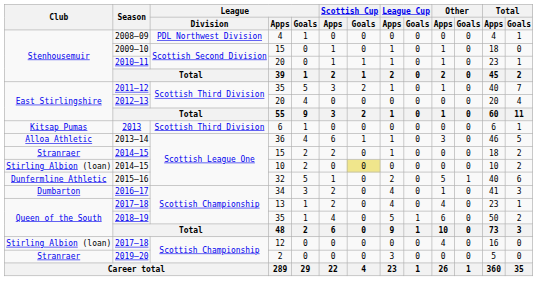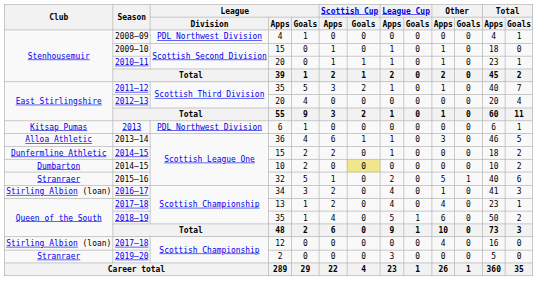2013 | League / Division: Scottish Third Division -> PDL Northwest Division
2014–15 / 15 | Club: Stranraer -> Dunfermline Athletic
2014–15 / 10 | Club: Stirling Albion (loan) -> Dumbarton
2015–16 | Club: Dunfermline Athletic -> Stranraer
2016–17 | Club: Dumbarton -> Stirling Albion (loan)
